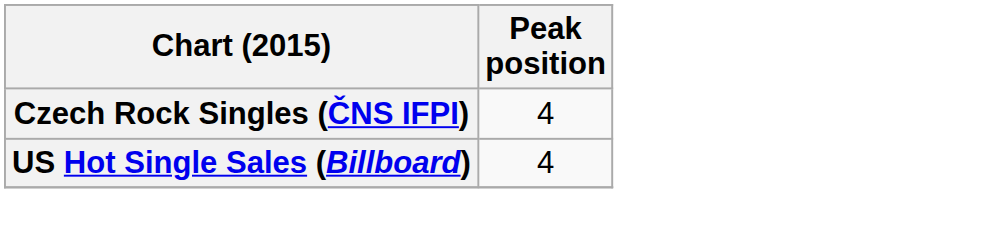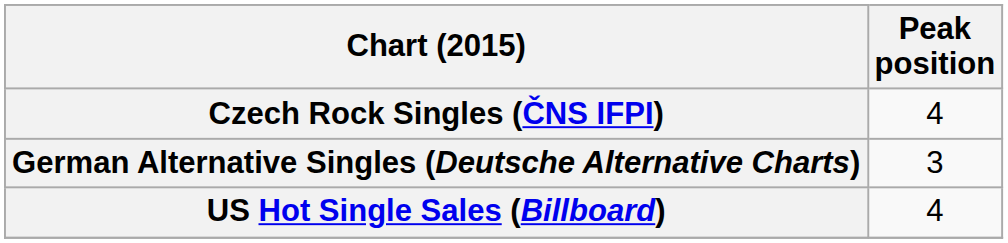+ row: German Alternative Singles (Deutsche Alternative Charts) | 3
